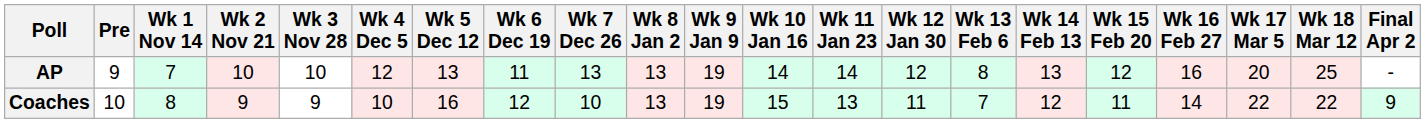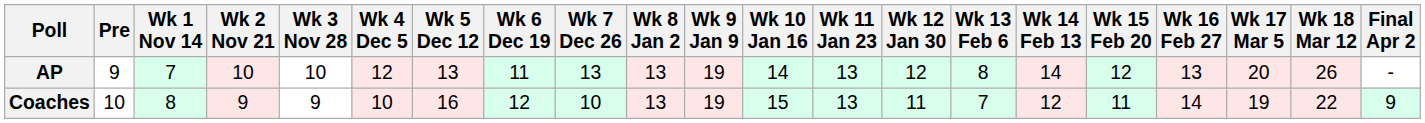AP | Wk 11 Jan 23: 14 -> 13
AP | Wk 14 Feb 13: 13 -> 14
AP | Wk 16 Feb 27: 16 -> 13
AP | Wk 18 Mar 12: 25 -> 26
Coaches | Wk 17 Mar 5: 22 -> 19
